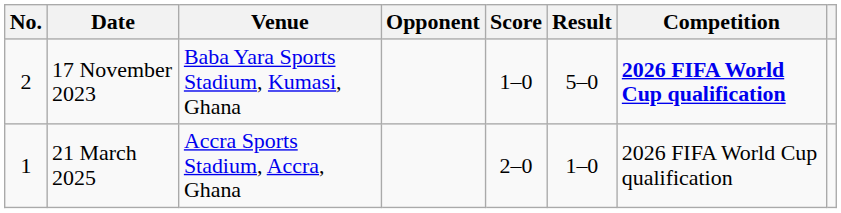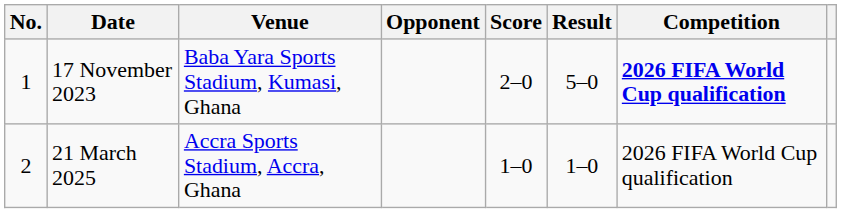17 November 2023 | No.: 2 -> 1
17 November 2023 | Score: 1–0 -> 2–0
21 March 2025 | No.: 1 -> 2
21 March 2025 | Score: 2–0 -> 1–0
